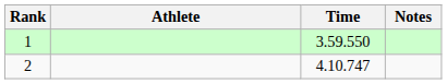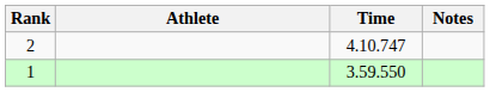rows swapped: 1 <-> 2
